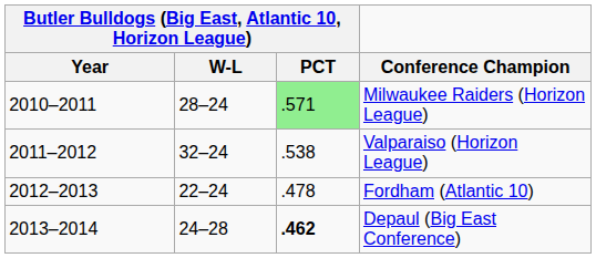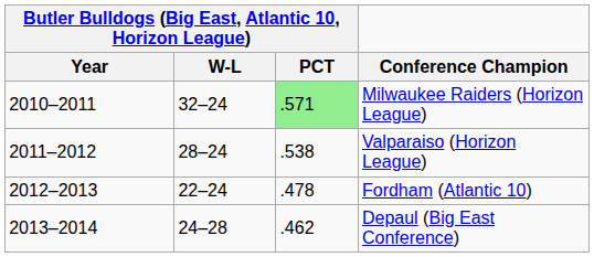Milwaukee Raiders (Horizon League) | column 2: 28–24 -> 32–24
Valparaiso (Horizon League) | column 2: 32–24 -> 28–24
Depaul (Big East Conference) | column 3: bold -> normal
